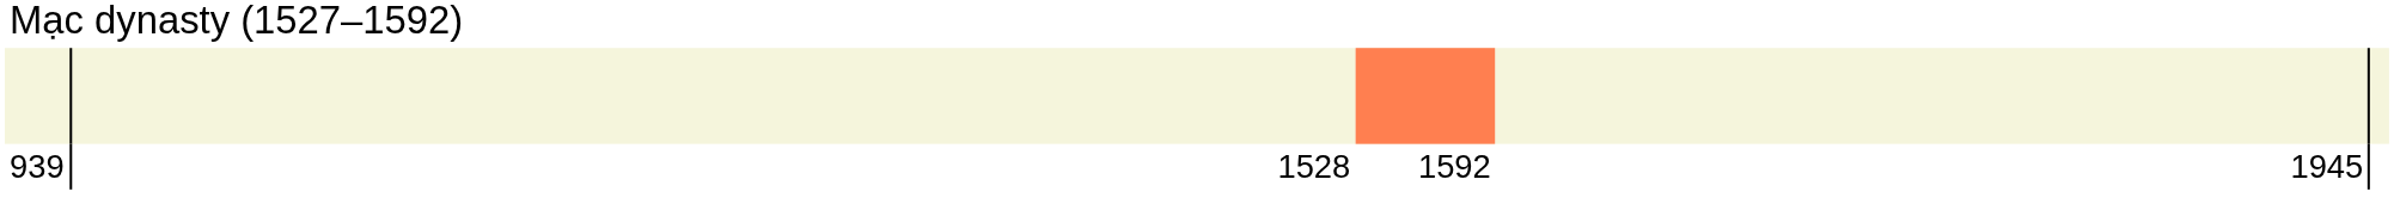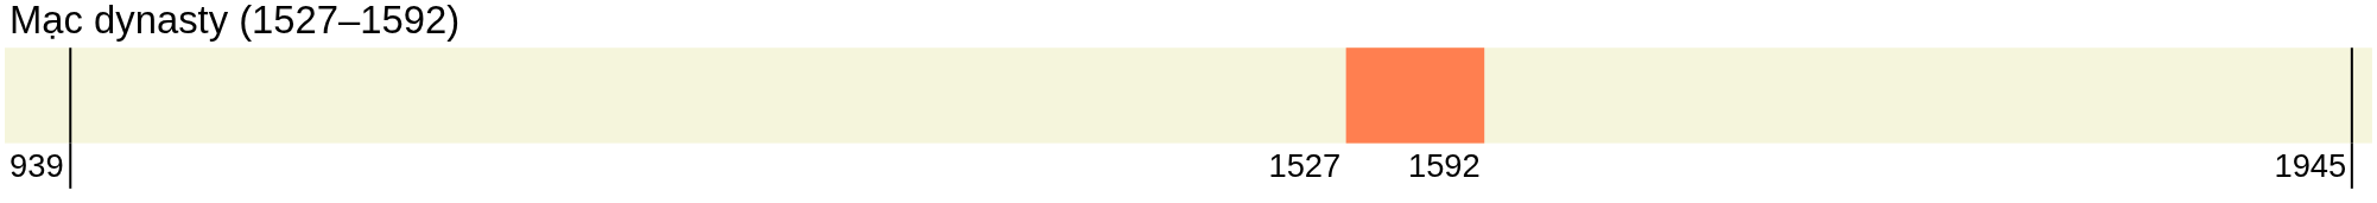939 | column 2: 1528 -> 1527
